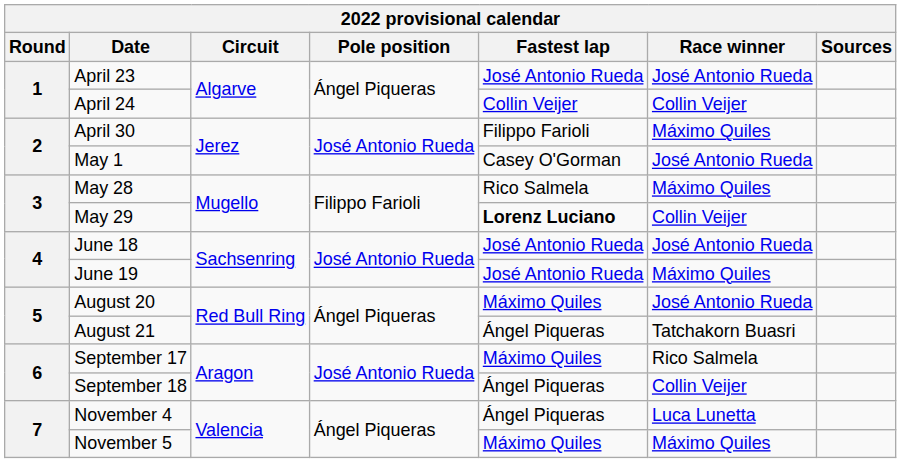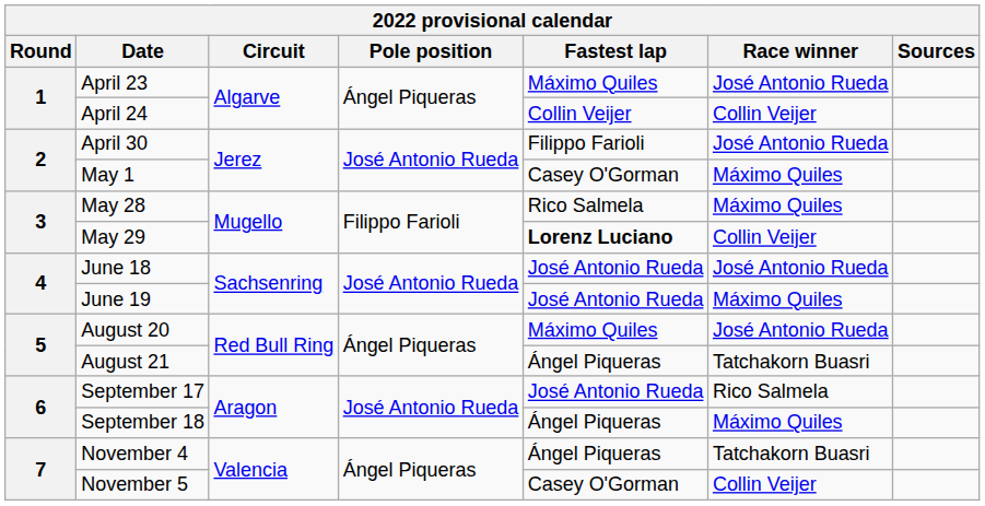April 23 | Fastest lap: José Antonio Rueda -> Máximo Quiles
April 30 | Race winner: Máximo Quiles -> José Antonio Rueda
May 1 | Race winner: José Antonio Rueda -> Máximo Quiles
September 17 | Fastest lap: Máximo Quiles -> José Antonio Rueda
September 18 | Race winner: Collin Veijer -> Máximo Quiles
November 4 | Race winner: Luca Lunetta -> Tatchakorn Buasri
November 5 | Fastest lap: Máximo Quiles -> Casey O'Gorman
November 5 | Race winner: Máximo Quiles -> Collin Veijer
